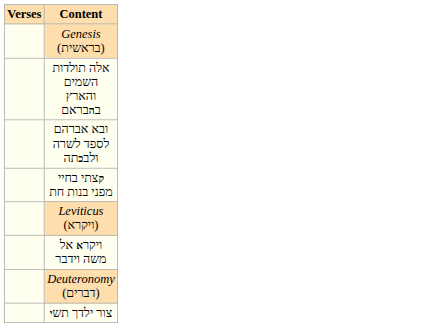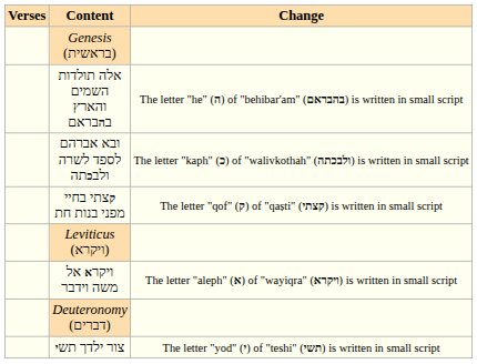+ column: Change | The letter "he" (ה) of "behibar'am" (בהבראם) is written in small script | The letter "kaph" (כ) of "walivkothah" (ולבכתה) is written in small script | The letter "qof" (ק) of "qaṣti" (קצתי) is written in small script | The letter "aleph" (א) of "wayiqra" (ויקרא) is written in small script | The letter "yod" (י) of "teshi" (תשי) is written in small script
